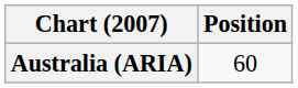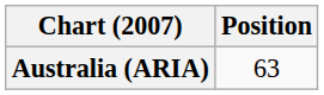Australia (ARIA) | Position: 60 -> 63
